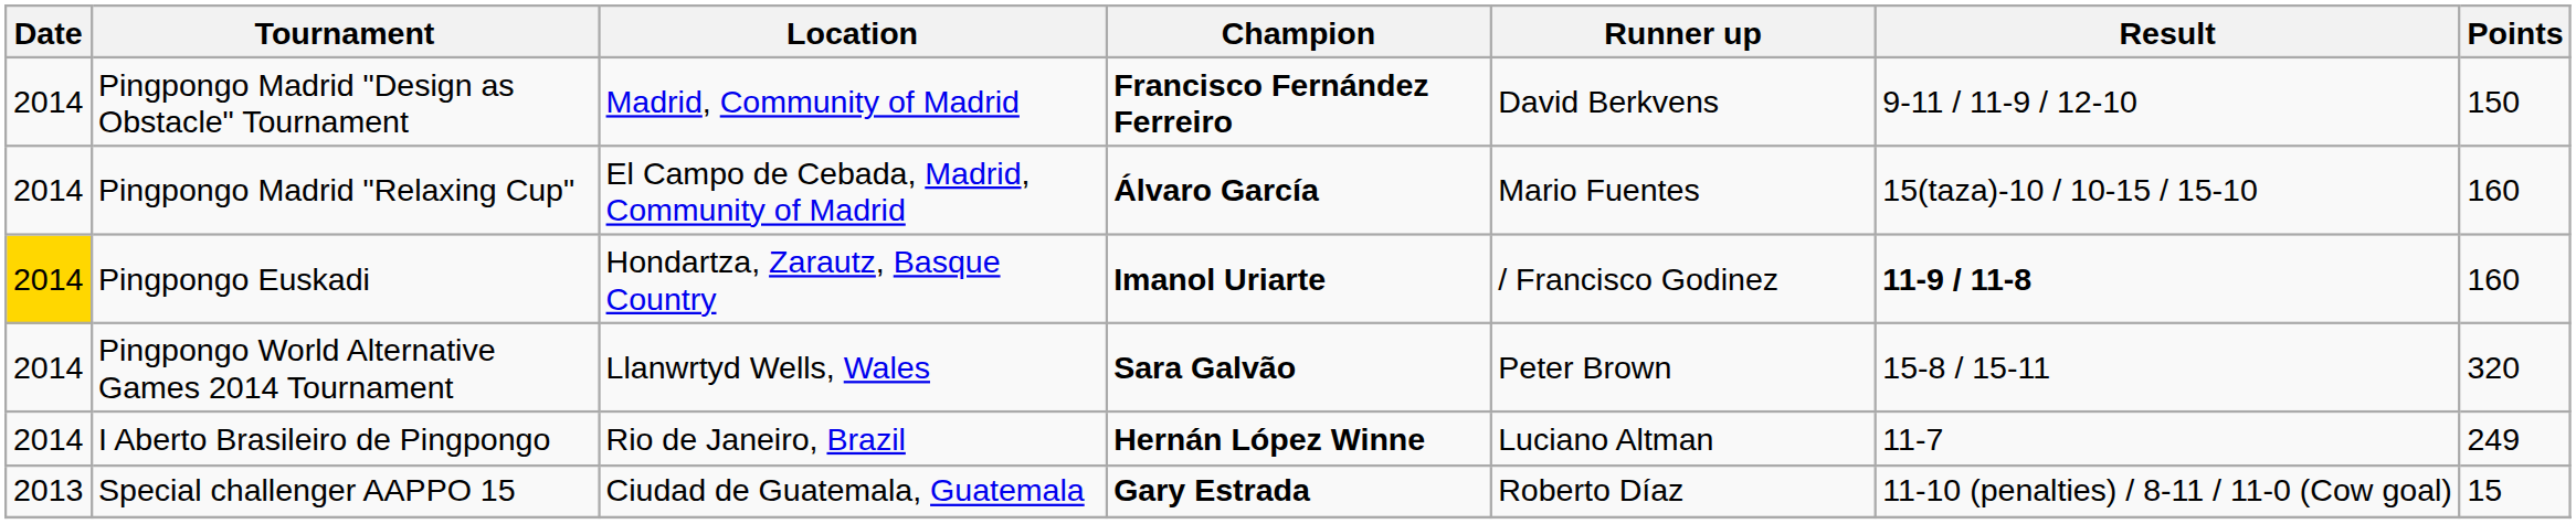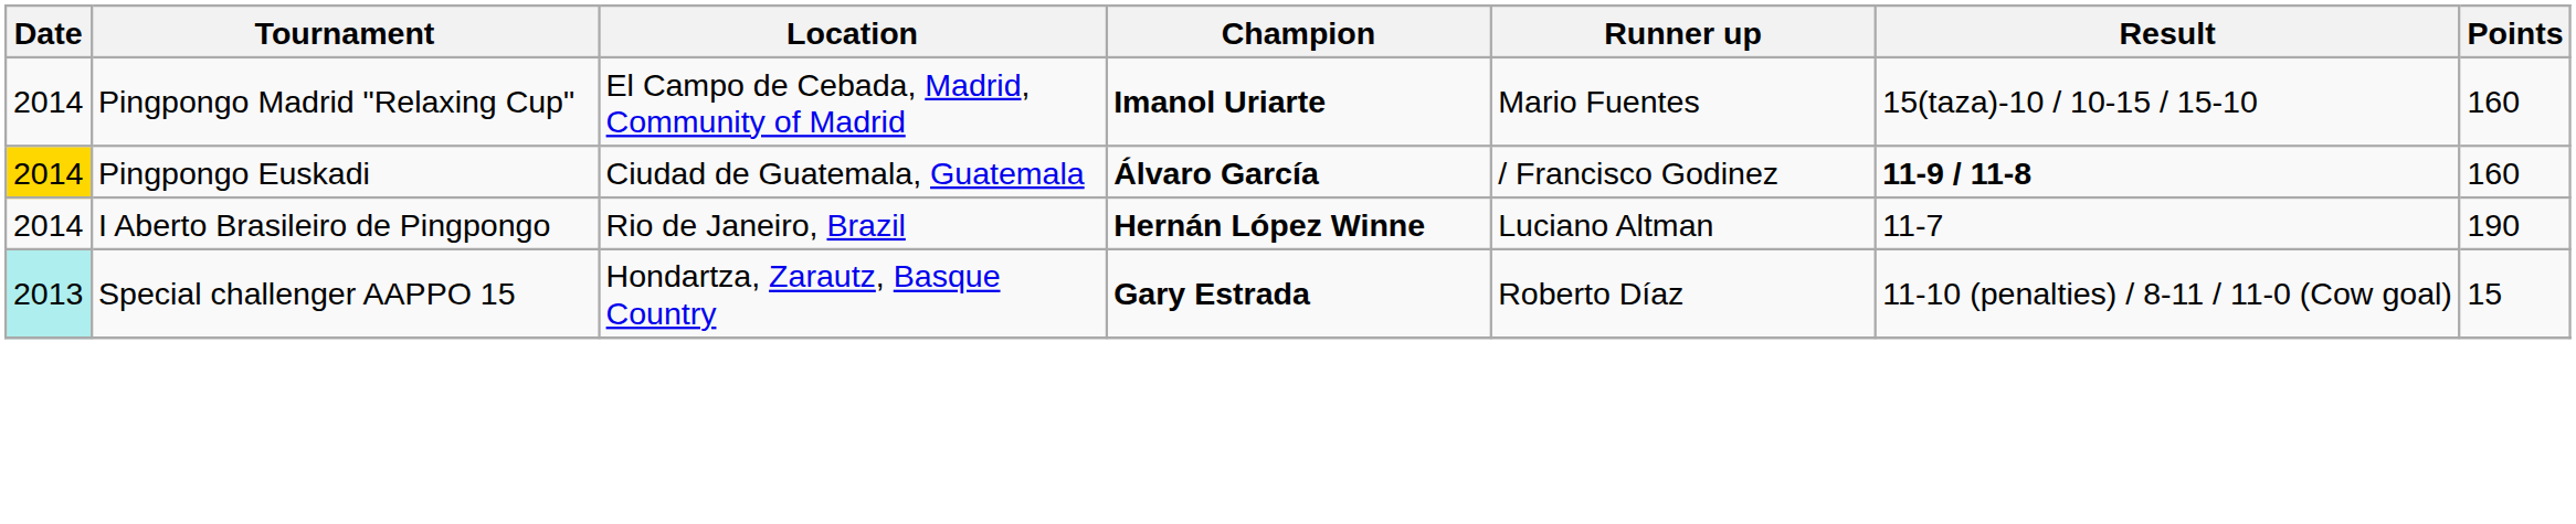- row: 2014 | Pingpongo Madrid "Design as Obstacle" Tournament | Madrid, Community of Madrid | Francisco Fernández Ferreiro | David Berkvens | 9-11 / 11-9 / 12-10 | 150
Pingpongo Madrid "Relaxing Cup" | Champion: Álvaro García -> Imanol Uriarte
Pingpongo Euskadi | Location: Hondartza, Zarautz, Basque Country -> Ciudad de Guatemala, Guatemala
Pingpongo Euskadi | Champion: Imanol Uriarte -> Álvaro García
- row: 2014 | Pingpongo World Alternative Games 2014 Tournament | Llanwrtyd Wells, Wales | Sara Galvão | Peter Brown | 15-8 / 15-11 | 320
I Aberto Brasileiro de Pingpongo | Points: 249 -> 190
Special challenger AAPPO 15 | Date: no background -> paleturquoise background
Special challenger AAPPO 15 | Location: Ciudad de Guatemala, Guatemala -> Hondartza, Zarautz, Basque Country
